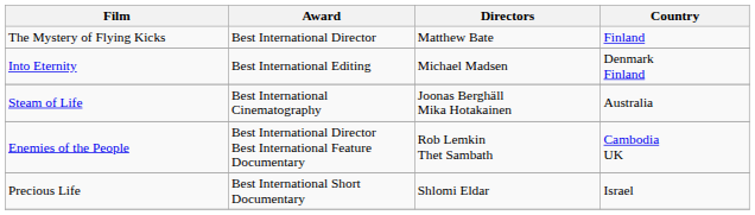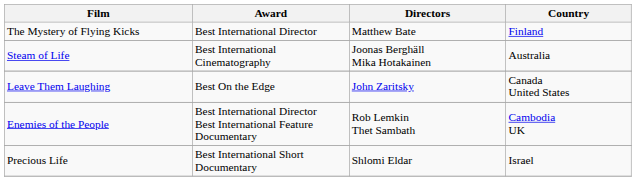- row: Into Eternity | Best International Editing | Michael Madsen | Denmark Finland
+ row: Leave Them Laughing | Best On the Edge | John Zaritsky | Canada United States
